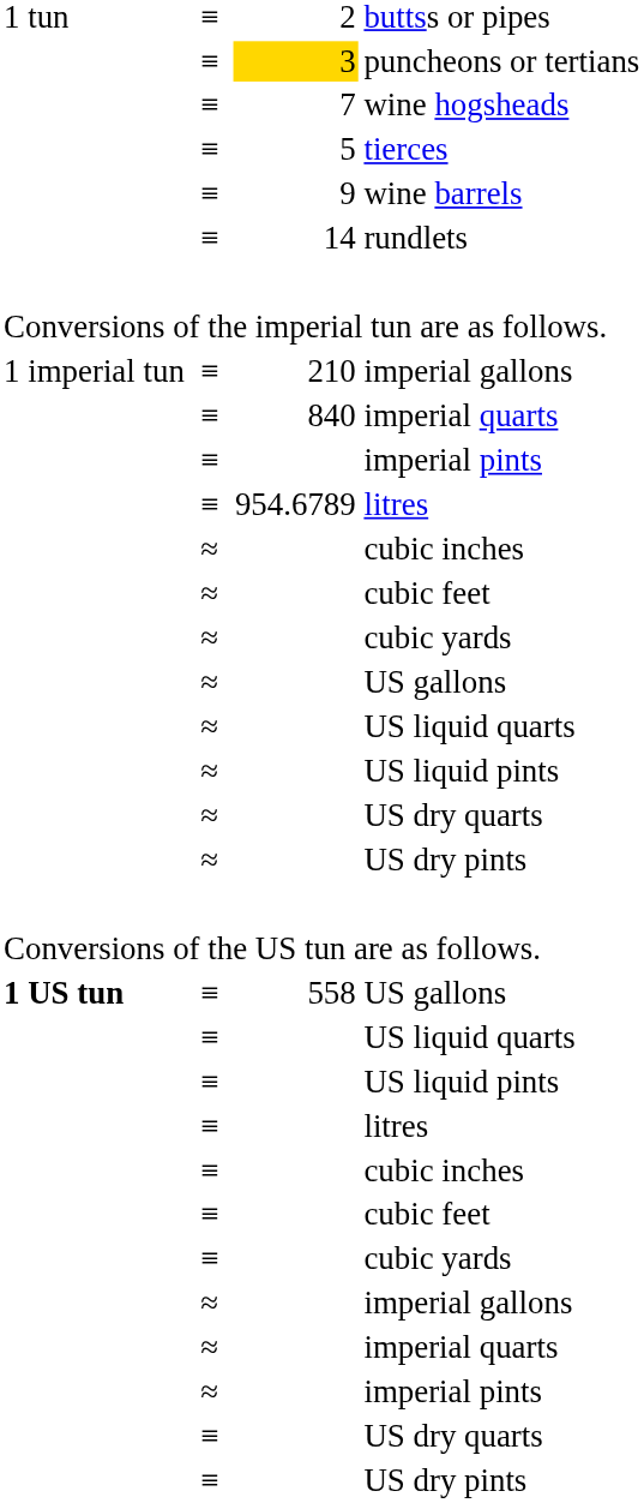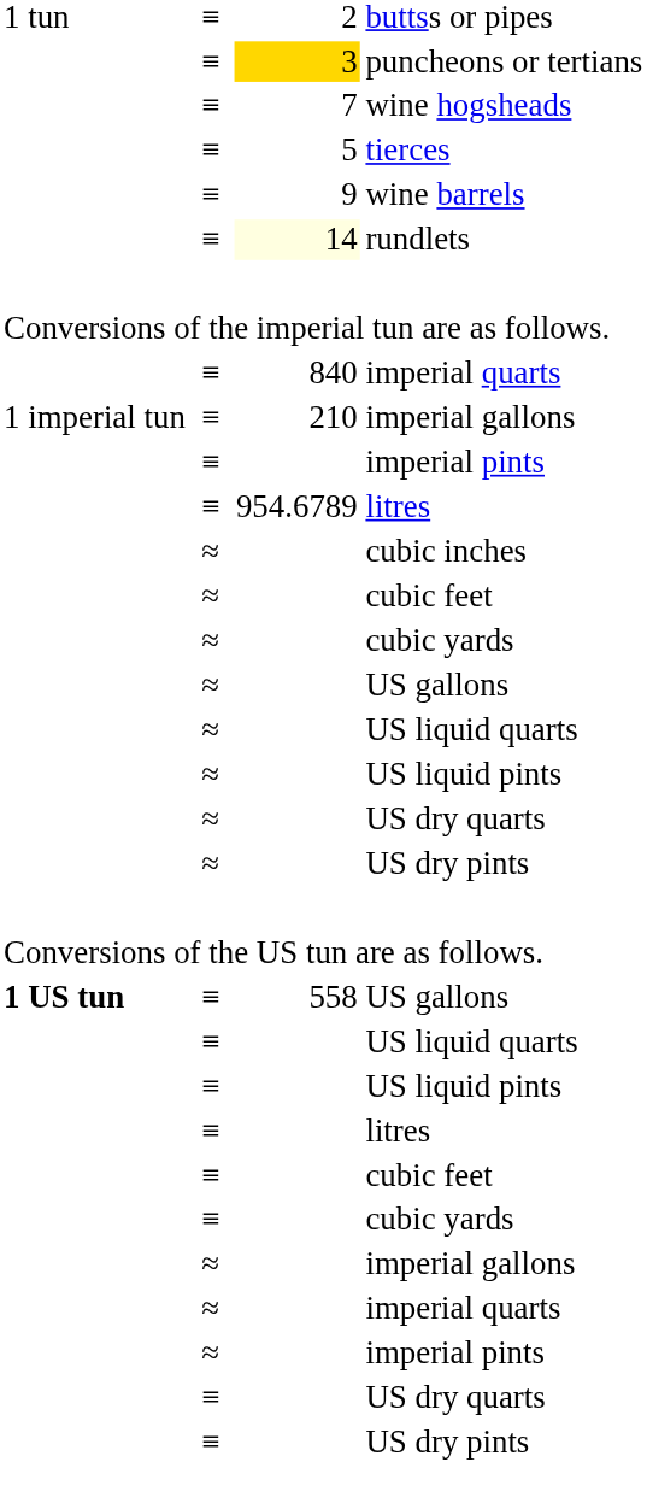rundlets | column 3: no background -> lightyellow background
rows swapped: ≡ / imperial gallons <-> ≡ / imperial quarts
- row: ≡ | cubic inches
